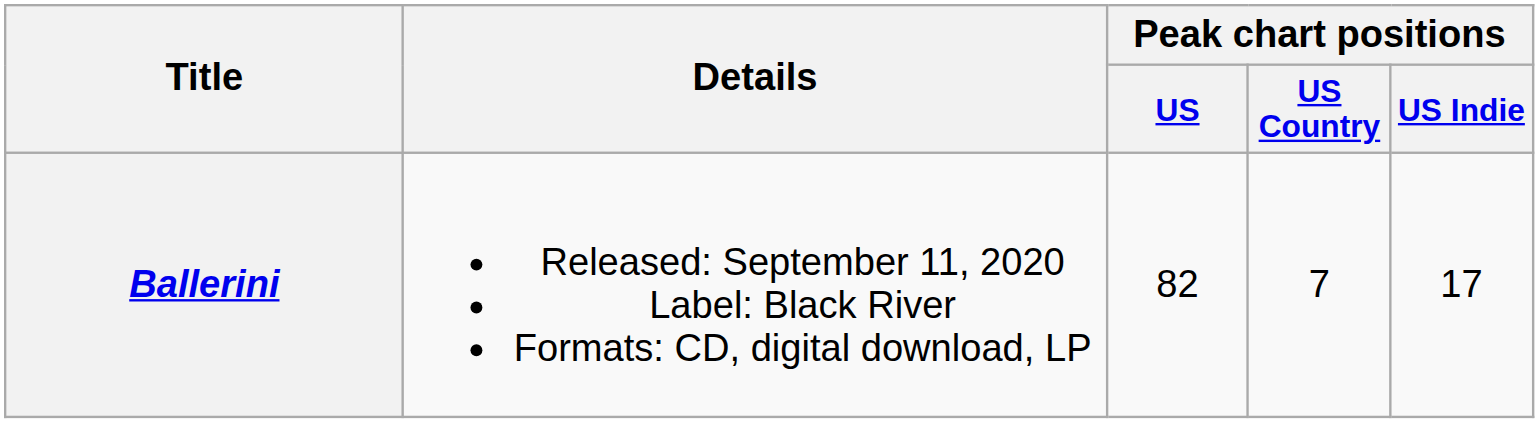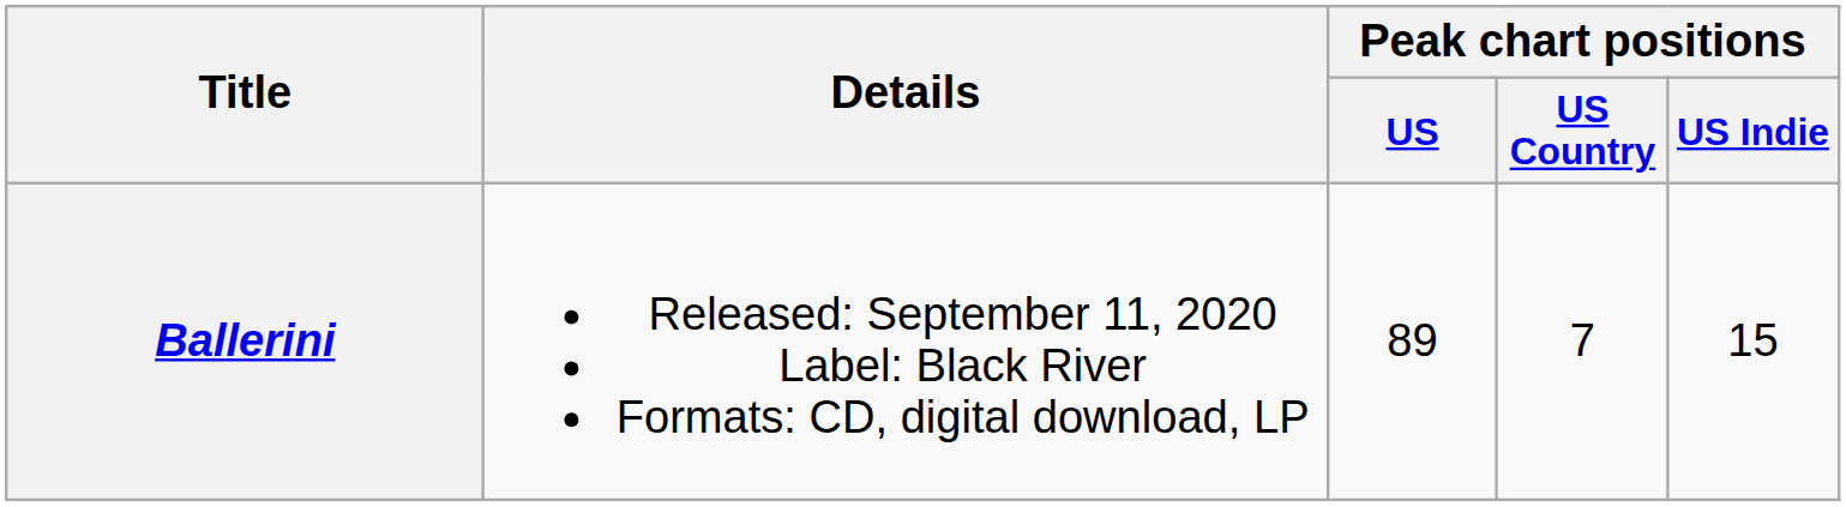Ballerini | Peak chart positions / US: 82 -> 89
Ballerini | Peak chart positions / US Indie: 17 -> 15
